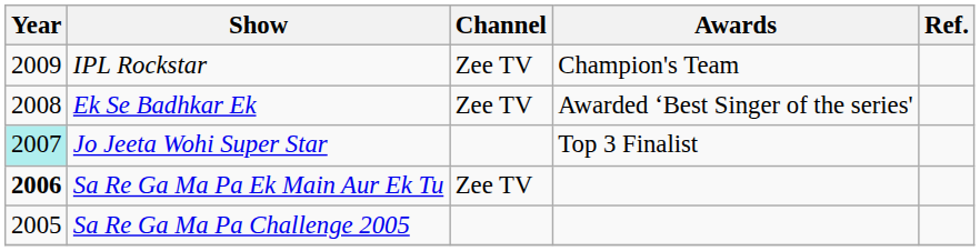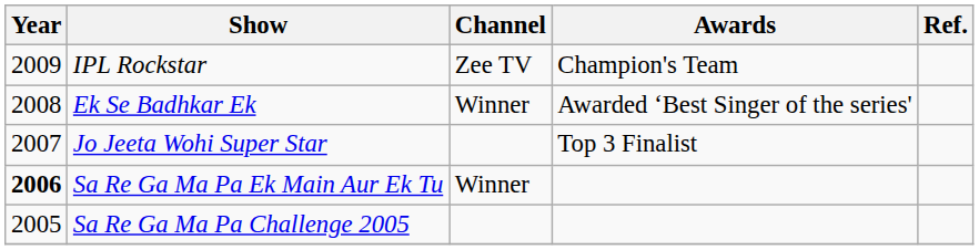Ek Se Badhkar Ek | Channel: Zee TV -> Winner
Jo Jeeta Wohi Super Star | Year: paleturquoise background -> no background
Sa Re Ga Ma Pa Ek Main Aur Ek Tu | Channel: Zee TV -> Winner
